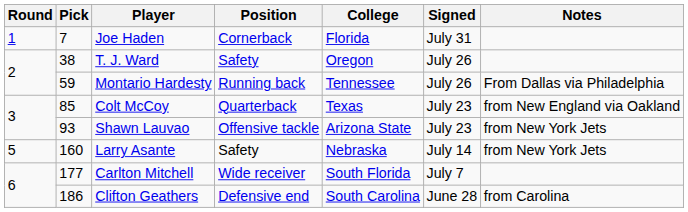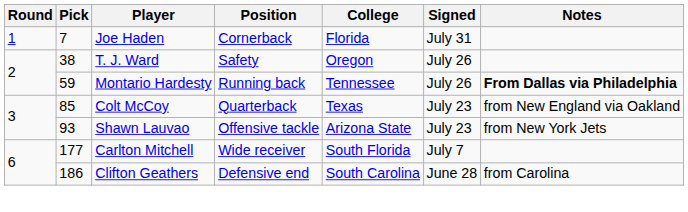Montario Hardesty | Notes: normal -> bold
- row: 5 | 160 | Larry Asante | Safety | Nebraska | July 14 | from New York Jets
